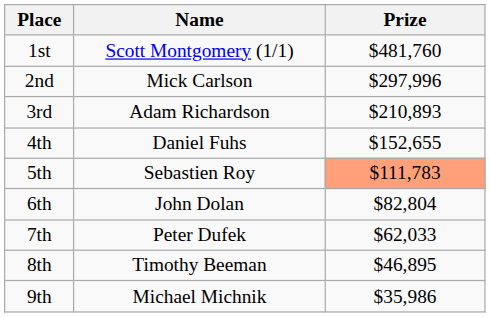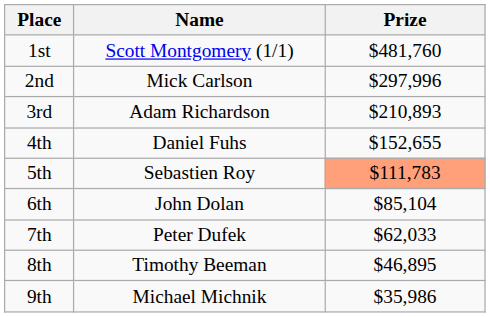6th | Prize: $82,804 -> $85,104
